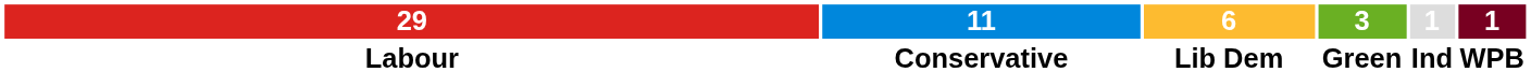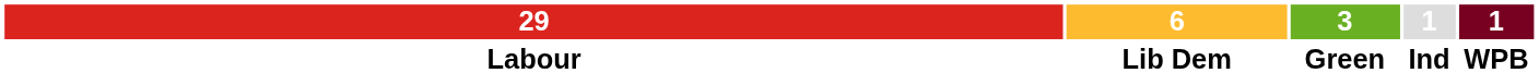- column: 11 | Conservative
